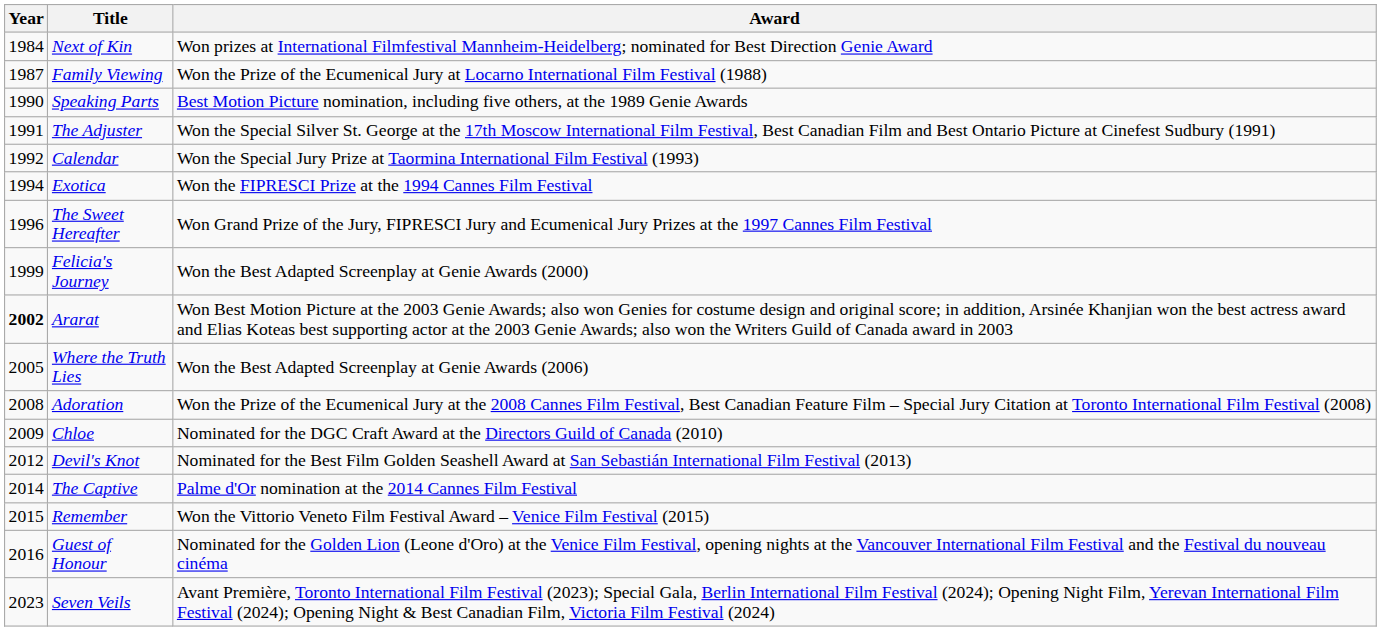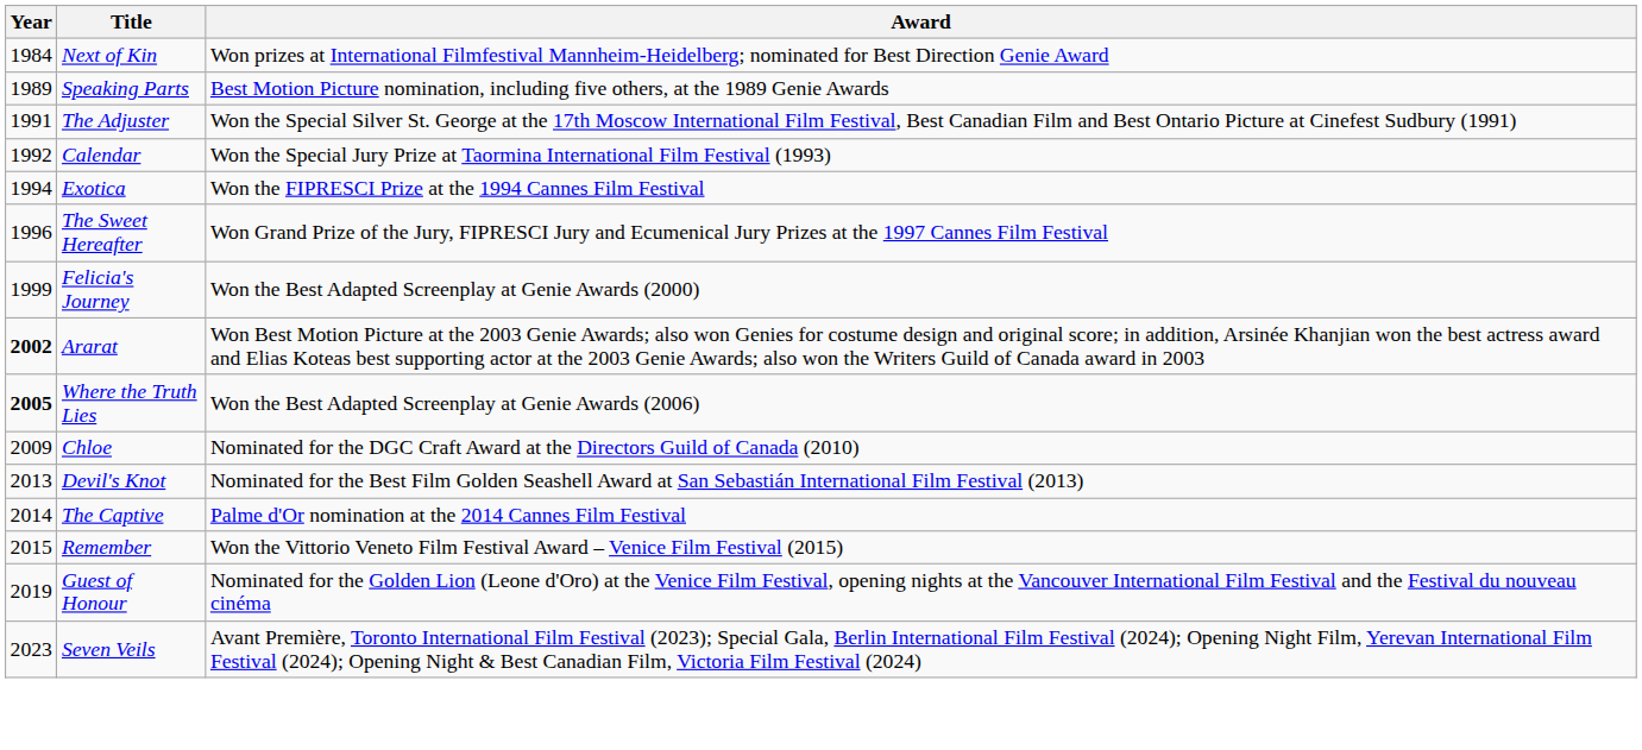- row: 1987 | Family Viewing | Won the Prize of the Ecumenical Jury at Locarno International Film Festival (1988)
Speaking Parts | Year: 1990 -> 1989
Where the Truth Lies | Year: normal -> bold
- row: 2008 | Adoration | Won the Prize of the Ecumenical Jury at the 2008 Cannes Film Festival, Best Canadian Feature Film – Special Jury Citation at Toronto International Film Festival (2008)
Devil's Knot | Year: 2012 -> 2013
Guest of Honour | Year: 2016 -> 2019
